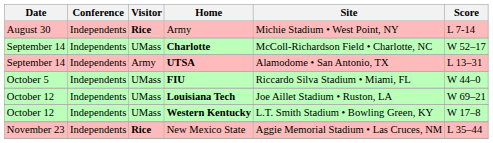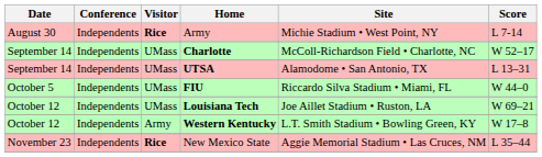UTSA | Visitor: Army -> UMass
Western Kentucky | Visitor: UMass -> Army
